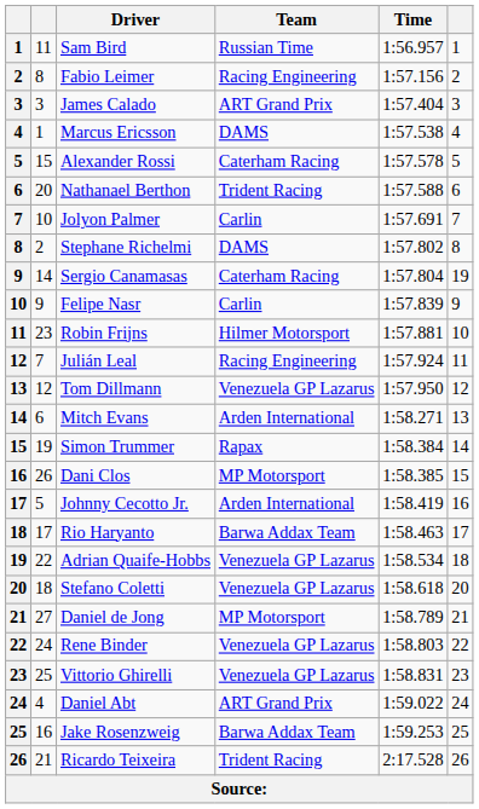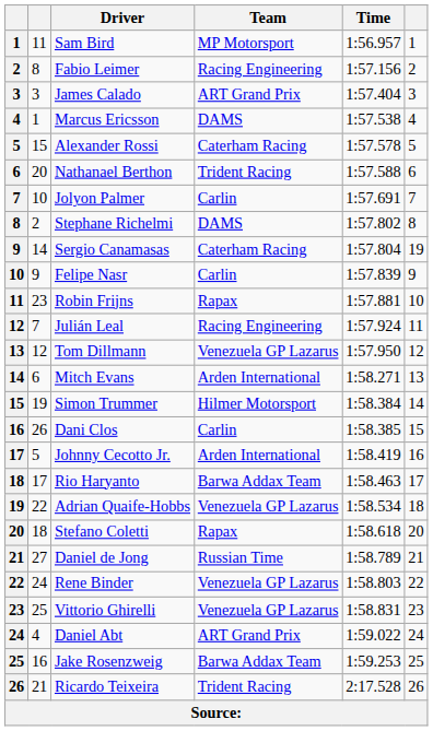Sam Bird | Team: Russian Time -> MP Motorsport
Robin Frijns | Team: Hilmer Motorsport -> Rapax
Simon Trummer | Team: Rapax -> Hilmer Motorsport
Dani Clos | Team: MP Motorsport -> Carlin
Stefano Coletti | Team: Venezuela GP Lazarus -> Rapax
Daniel de Jong | Team: MP Motorsport -> Russian Time
